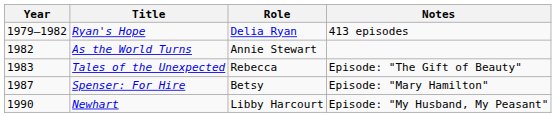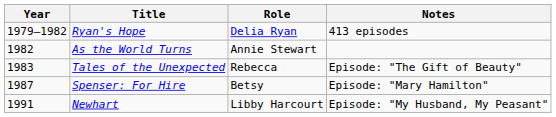Newhart | Year: 1990 -> 1991
